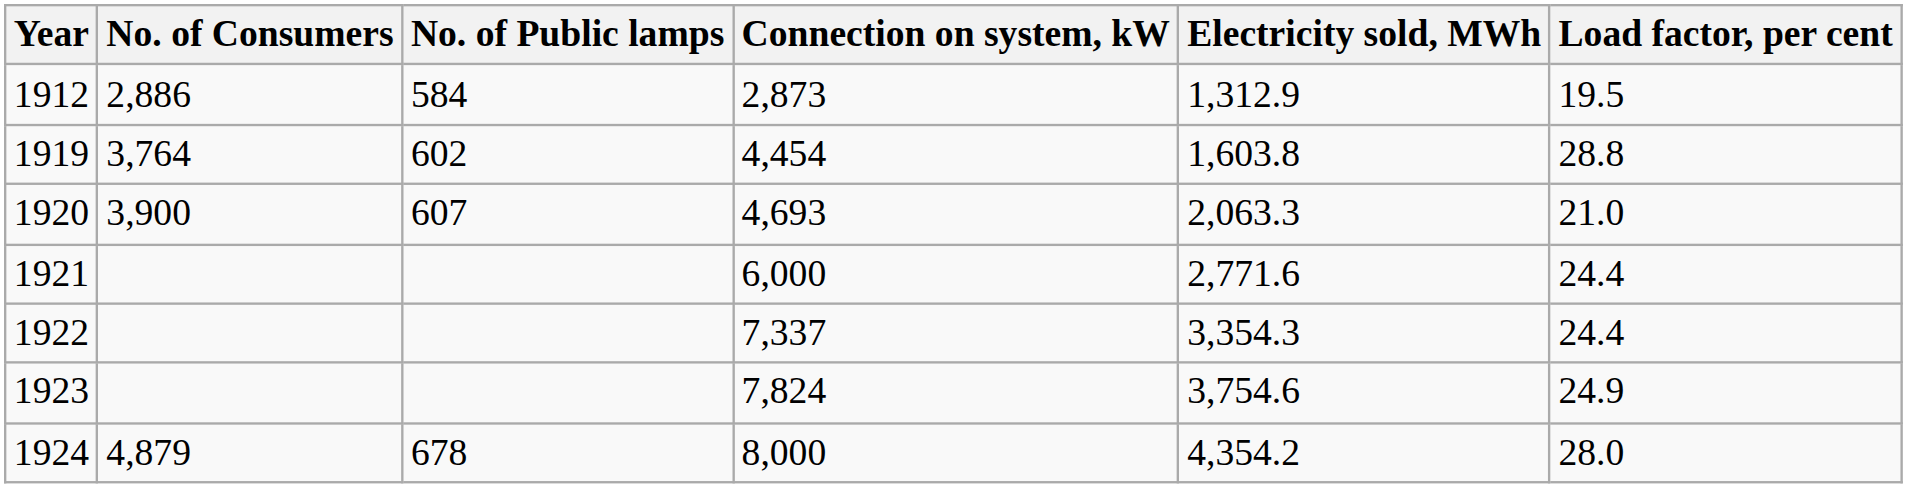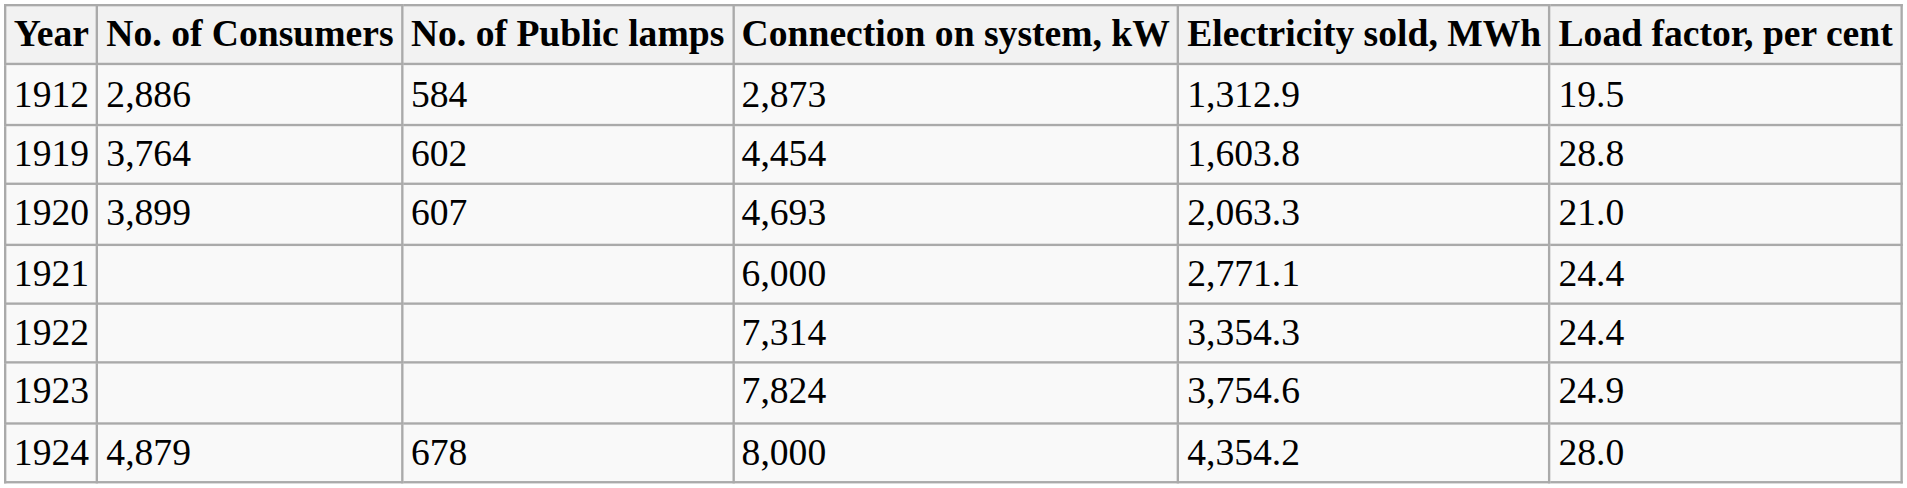1920 | No. of Consumers: 3,900 -> 3,899
1921 | Electricity sold, MWh: 2,771.6 -> 2,771.1
1922 | Connection on system, kW: 7,337 -> 7,314
